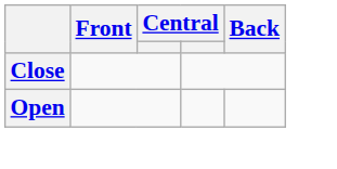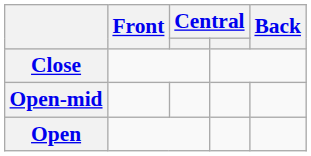+ row: Open-mid
